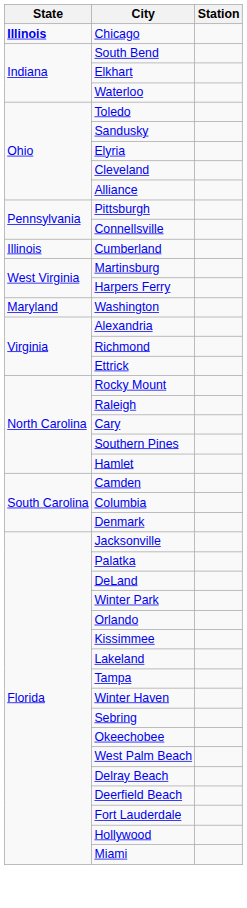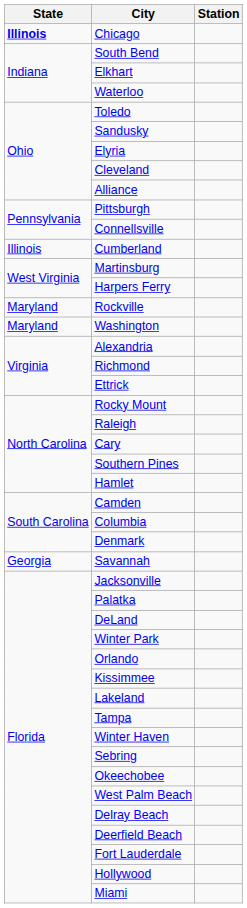+ row: Maryland | Rockville
+ row: Georgia | Savannah
